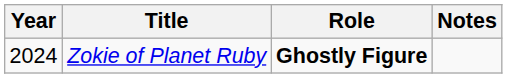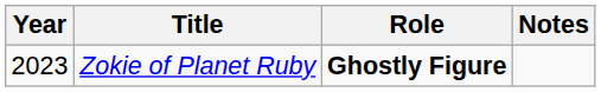Zokie of Planet Ruby | Year: 2024 -> 2023
